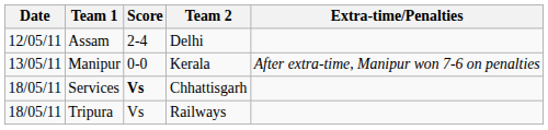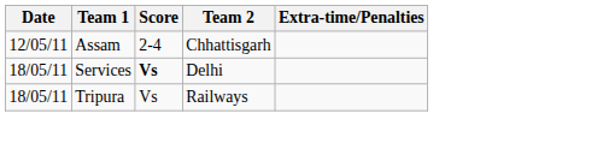Assam | Team 2: Delhi -> Chhattisgarh
- row: 13/05/11 | Manipur | 0-0 | Kerala | After extra-time, Manipur won 7-6 on penalties
Services | Team 2: Chhattisgarh -> Delhi
